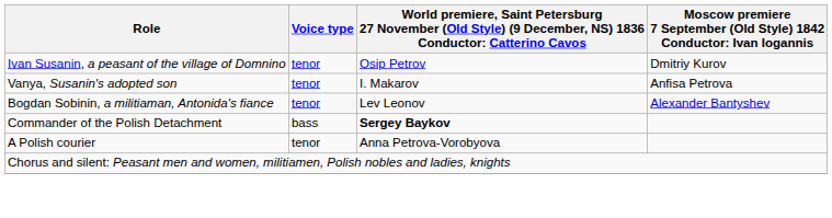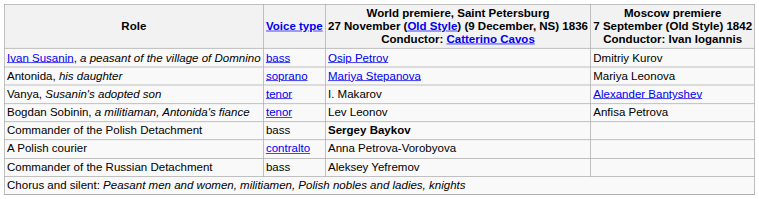Ivan Susanin, a peasant of the village of Domnino | Voice type: tenor -> bass
+ row: Antonida, his daughter | soprano | Mariya Stepanova | Mariya Leonova
Vanya, Susanin's adopted son | column 4: Anfisa Petrova -> Alexander Bantyshev
Bogdan Sobinin, a militiaman, Antonida's fiance | column 4: Alexander Bantyshev -> Anfisa Petrova
A Polish courier | Voice type: tenor -> contralto
+ row: Commander of the Russian Detachment | bass | Aleksey Yefremov
